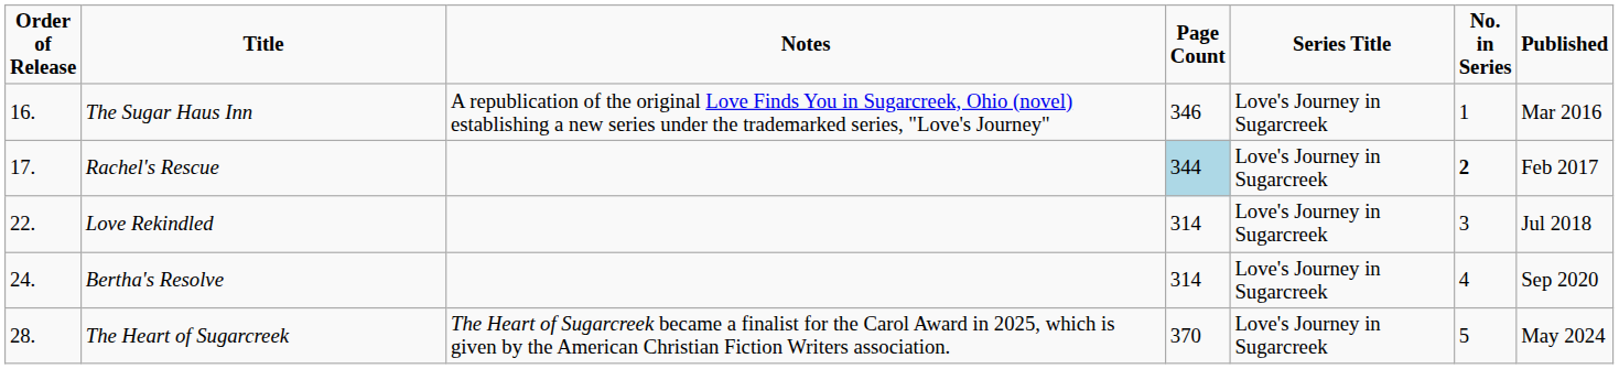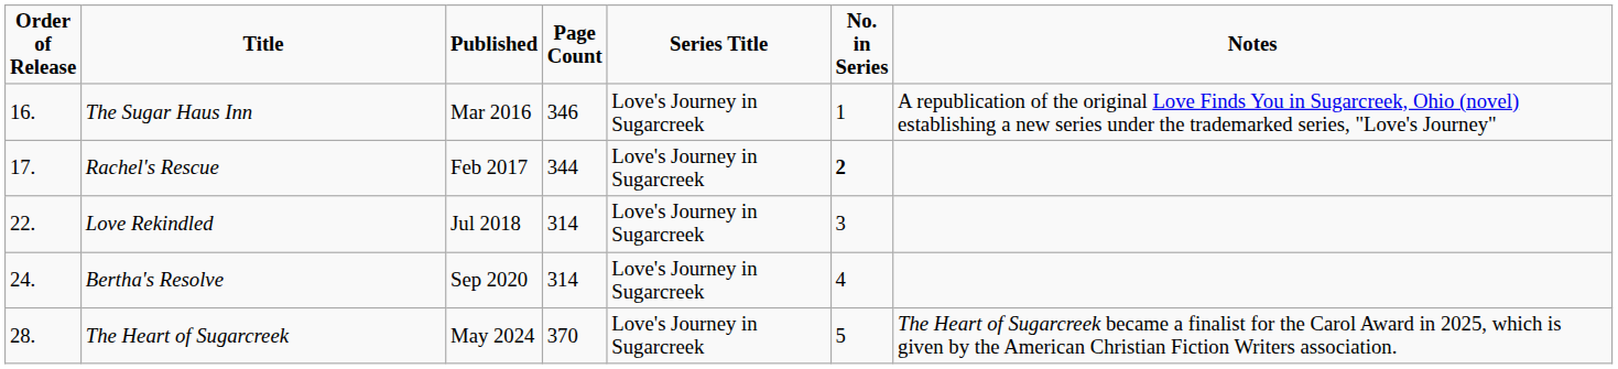columns swapped: Published <-> Notes
Rachel's Rescue | Page Count: lightblue background -> no background
